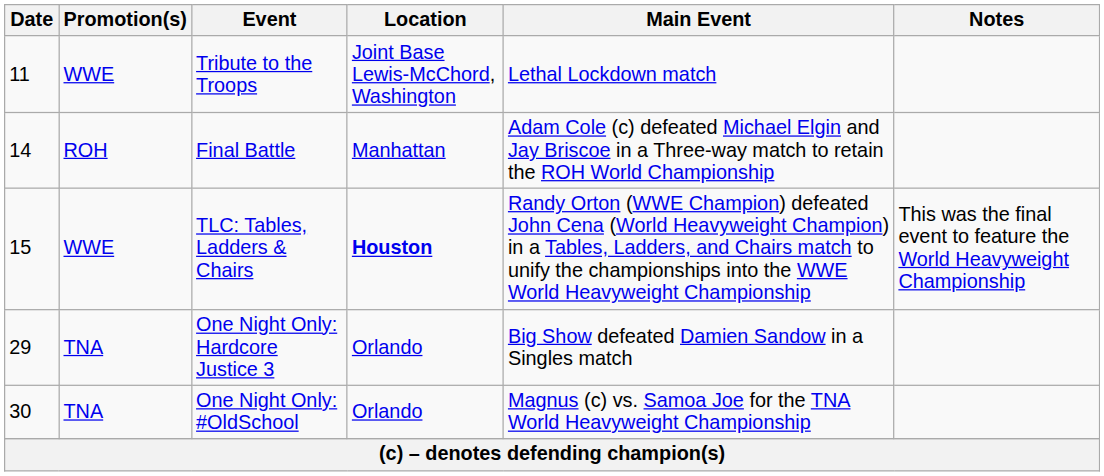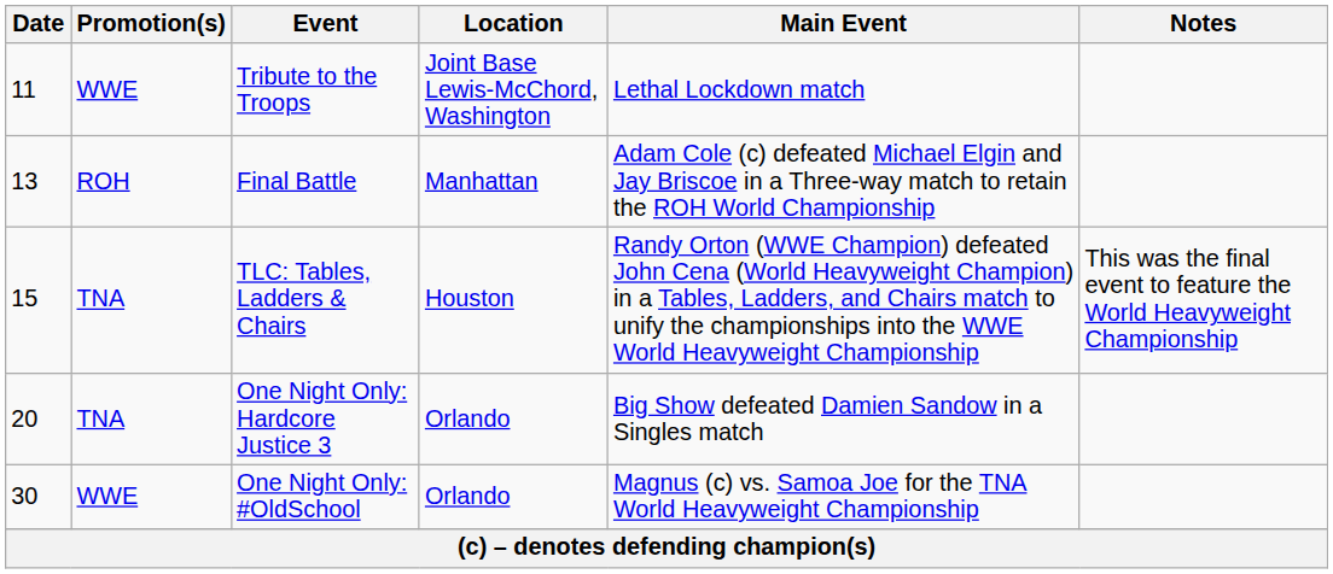Final Battle | Date: 14 -> 13
TLC: Tables, Ladders & Chairs | Promotion(s): WWE -> TNA
TLC: Tables, Ladders & Chairs | Location: bold -> normal
One Night Only: Hardcore Justice 3 | Date: 29 -> 20
One Night Only: #OldSchool | Promotion(s): TNA -> WWE
